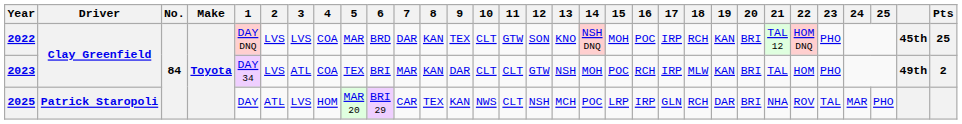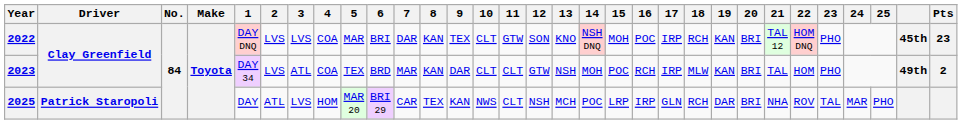2022 | 6: BRD -> BRI
2022 | Pts: 25 -> 23
2023 | 6: BRI -> BRD
